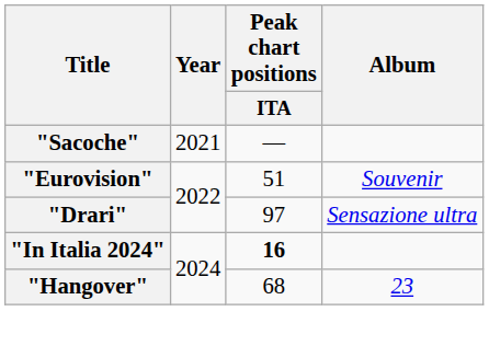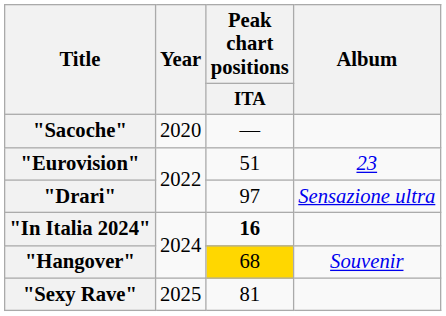"Sacoche" | Year: 2021 -> 2020
"Eurovision" | Album: Souvenir -> 23
"Hangover" | Peak chart positions / ITA: no background -> gold background
"Hangover" | Album: 23 -> Souvenir
+ row: "Sexy Rave" | 2025 | 81
